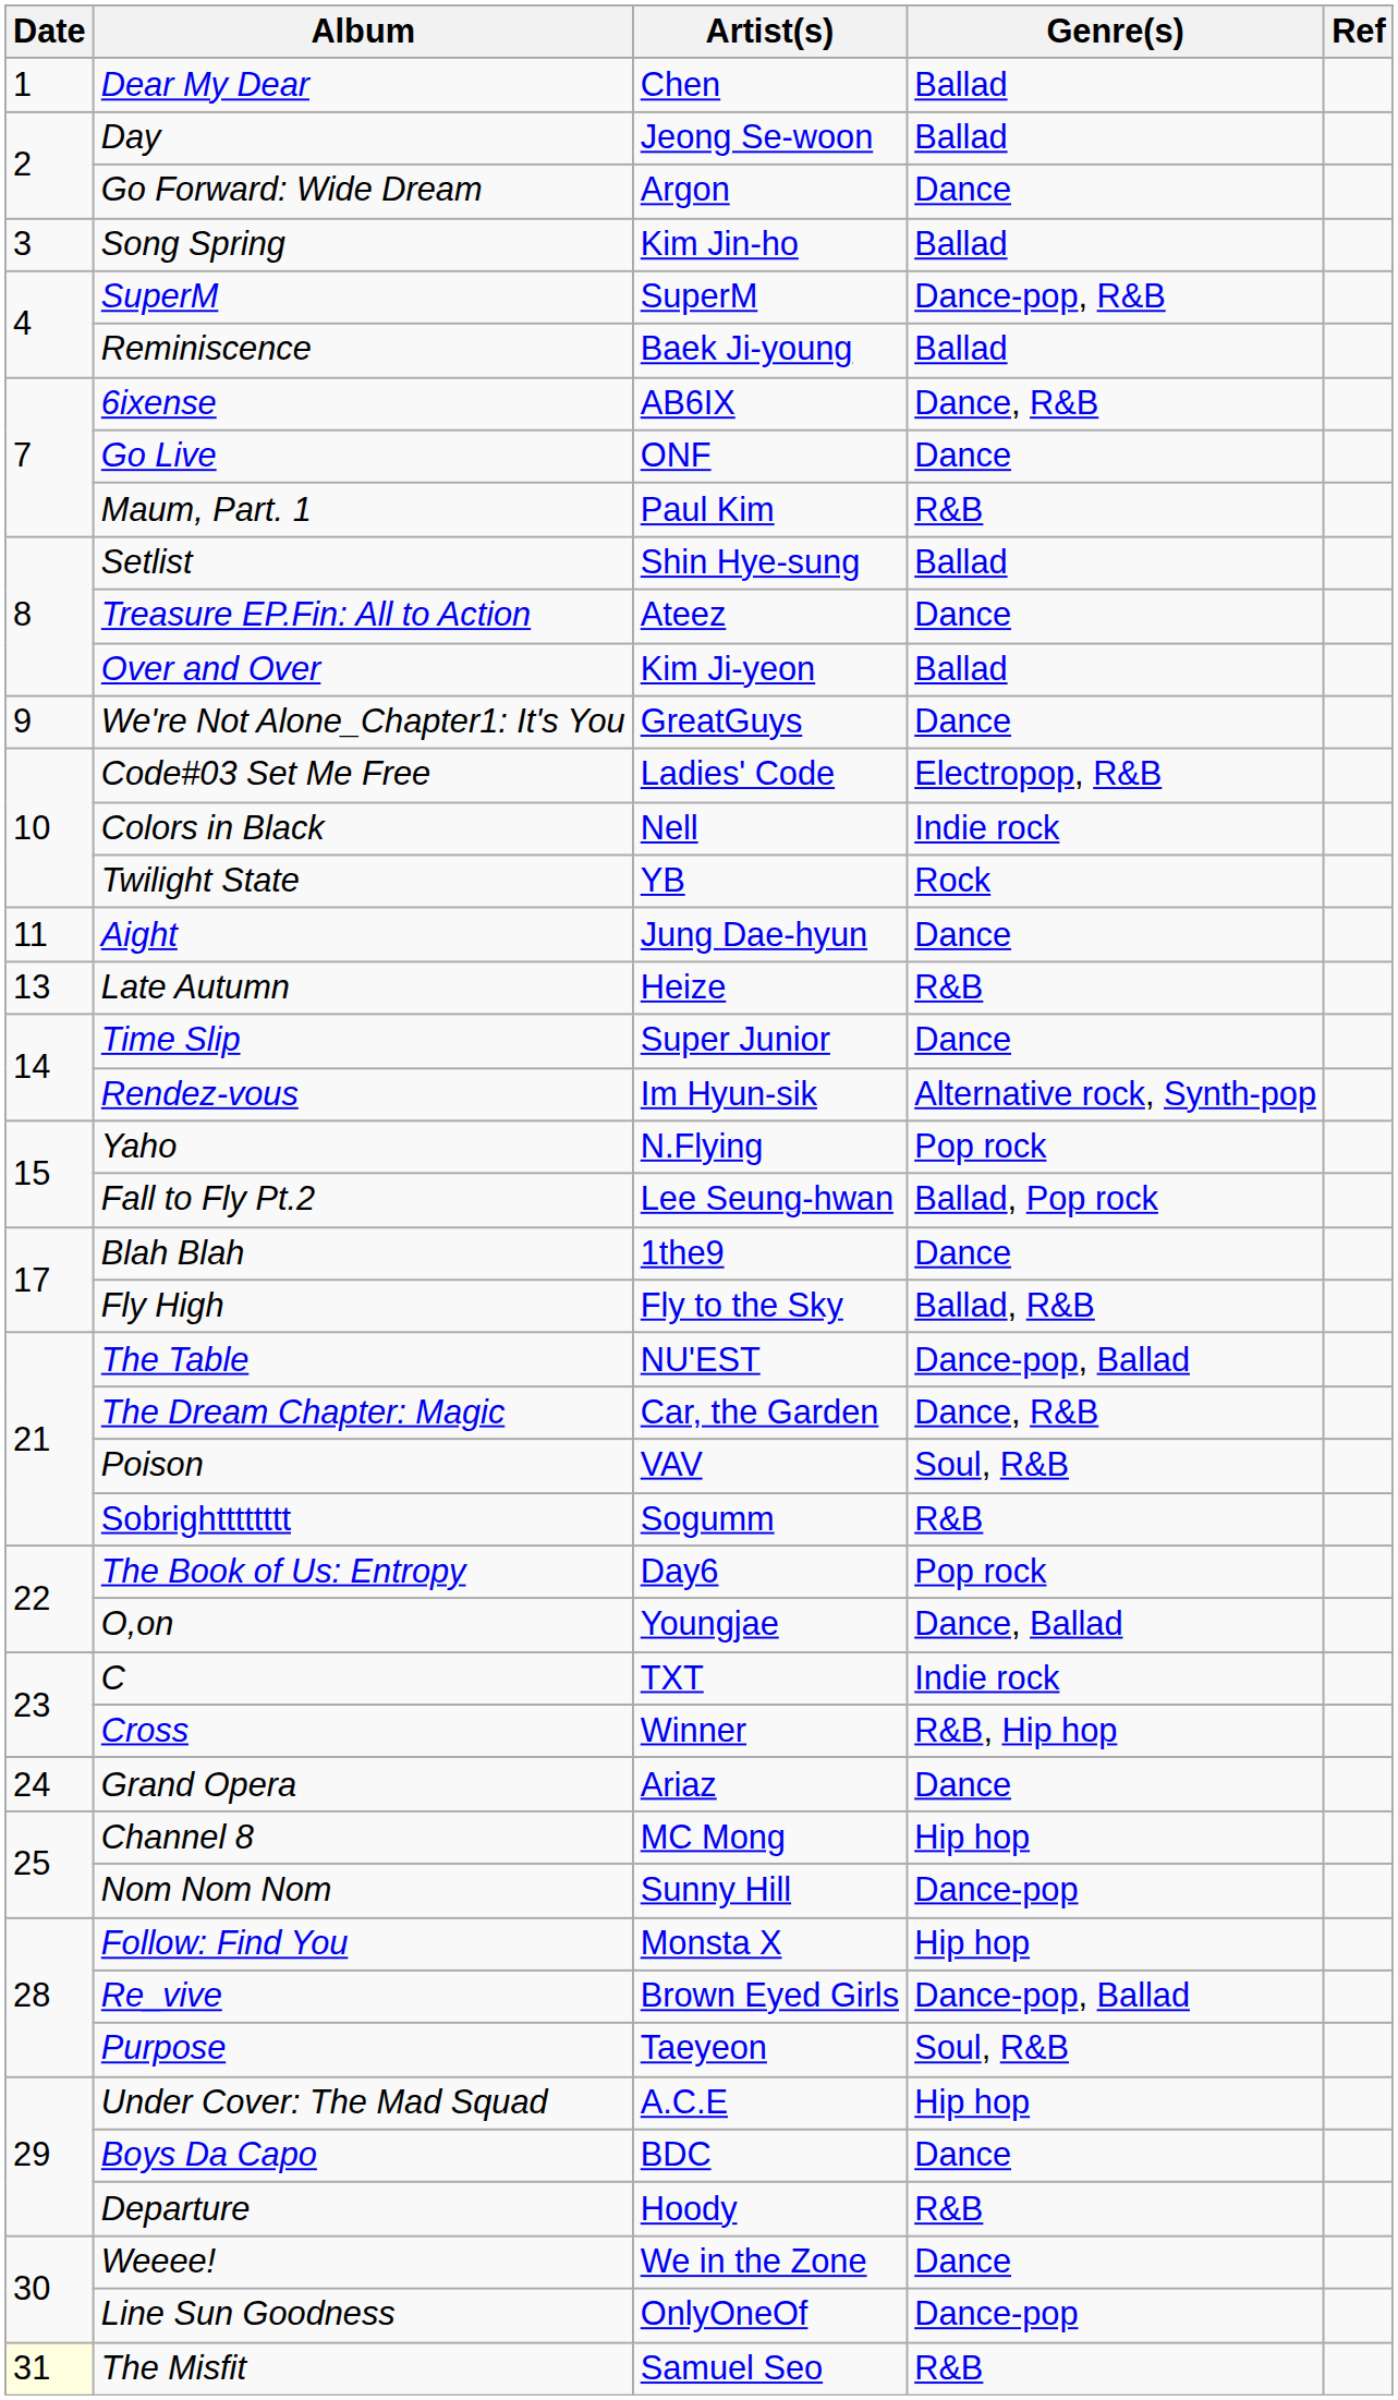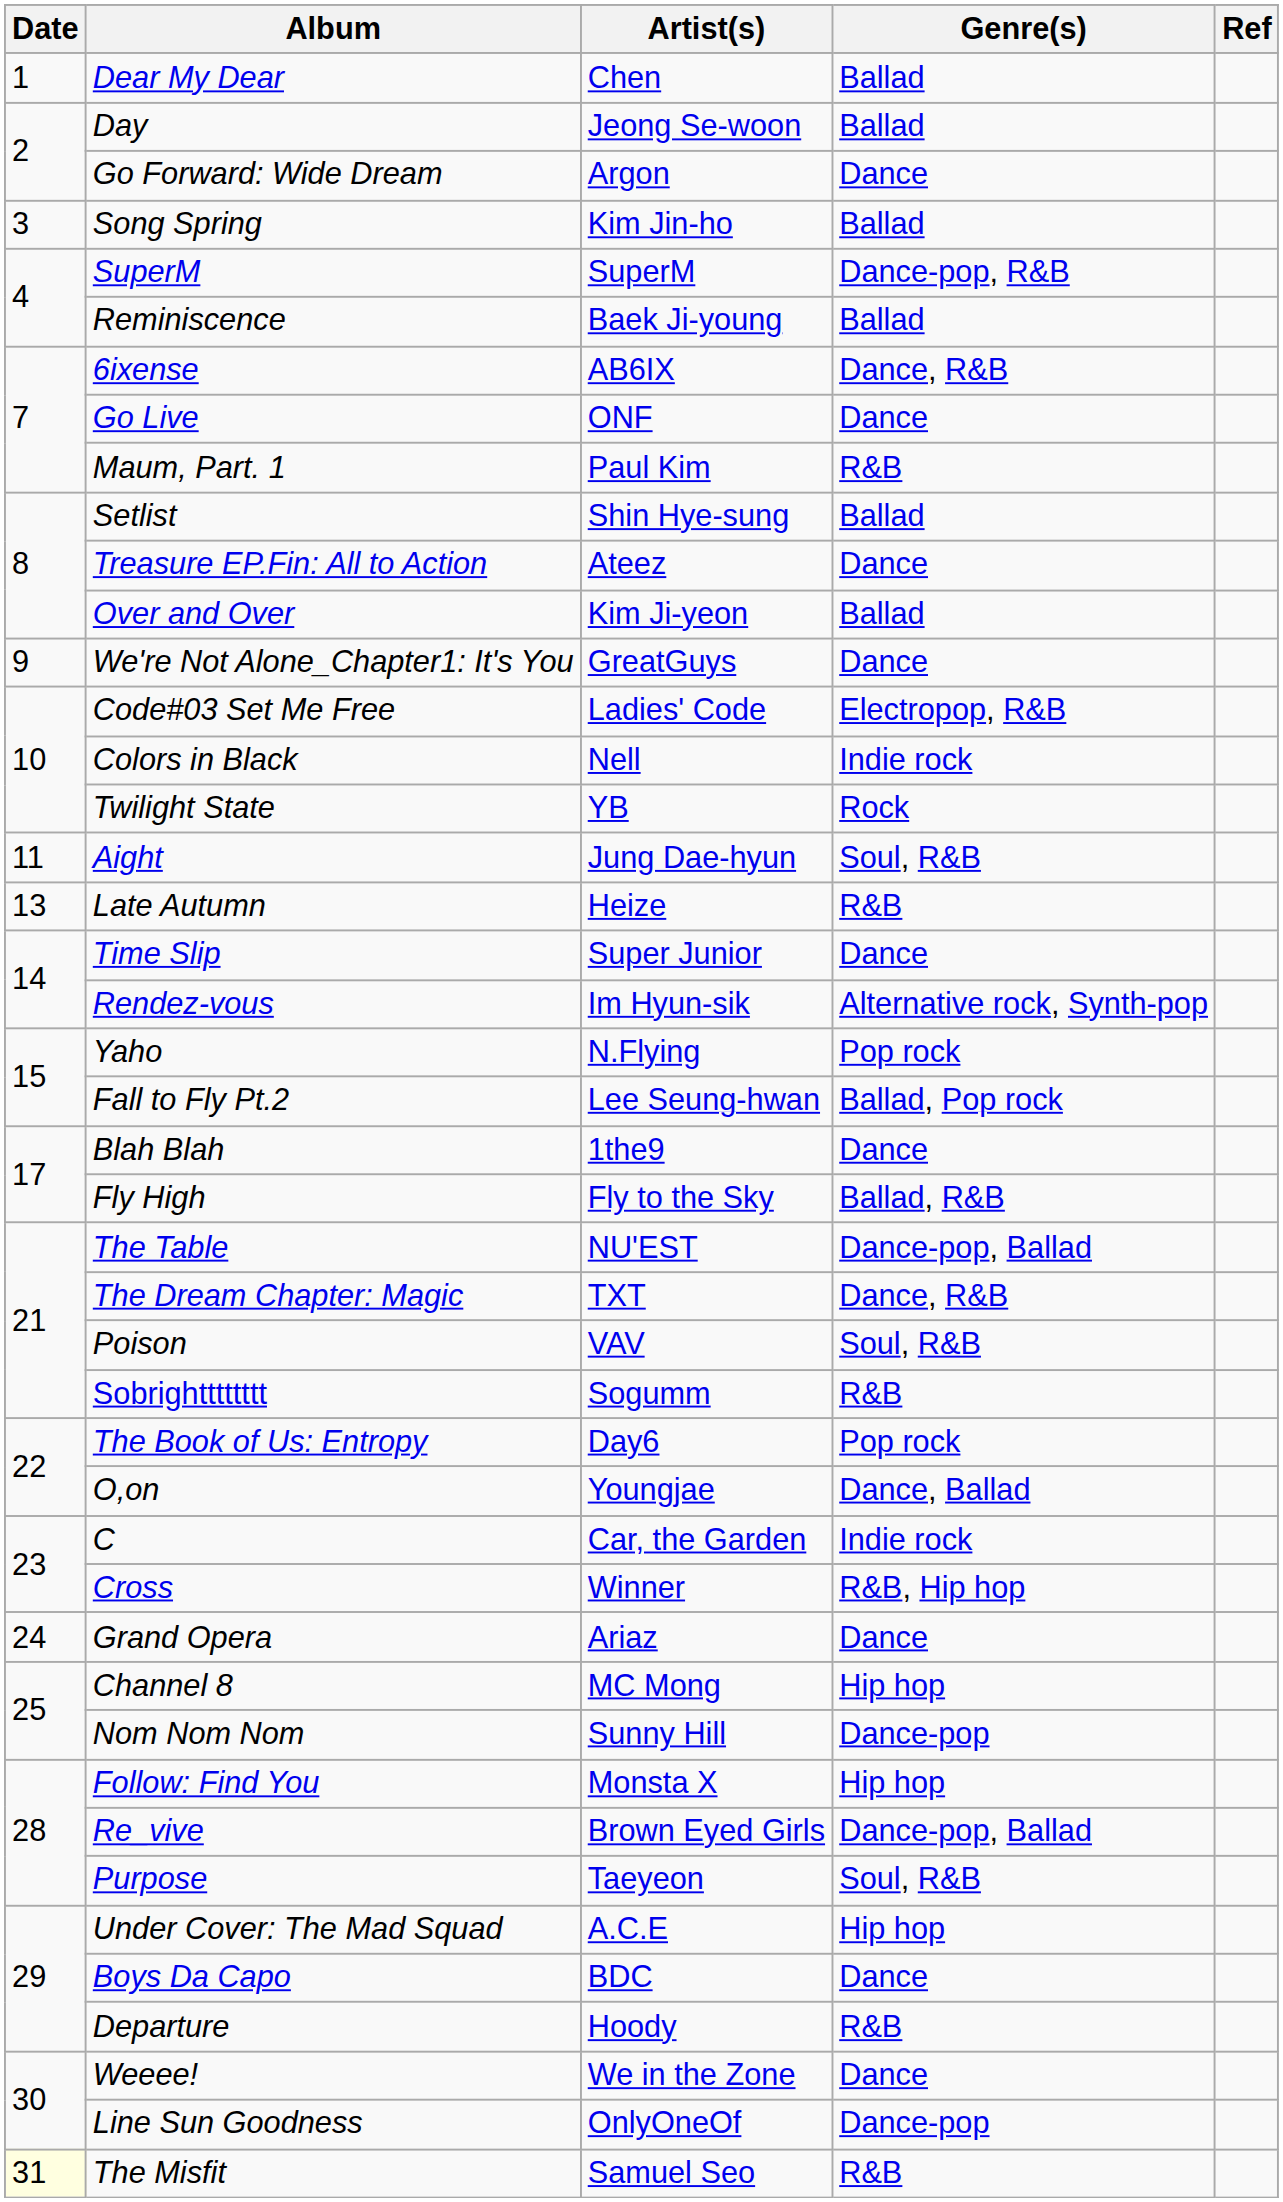Aight | Genre(s): Dance -> Soul, R&B
The Dream Chapter: Magic | Artist(s): Car, the Garden -> TXT
C | Artist(s): TXT -> Car, the Garden
